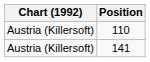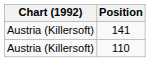rows swapped: 110 <-> 141
